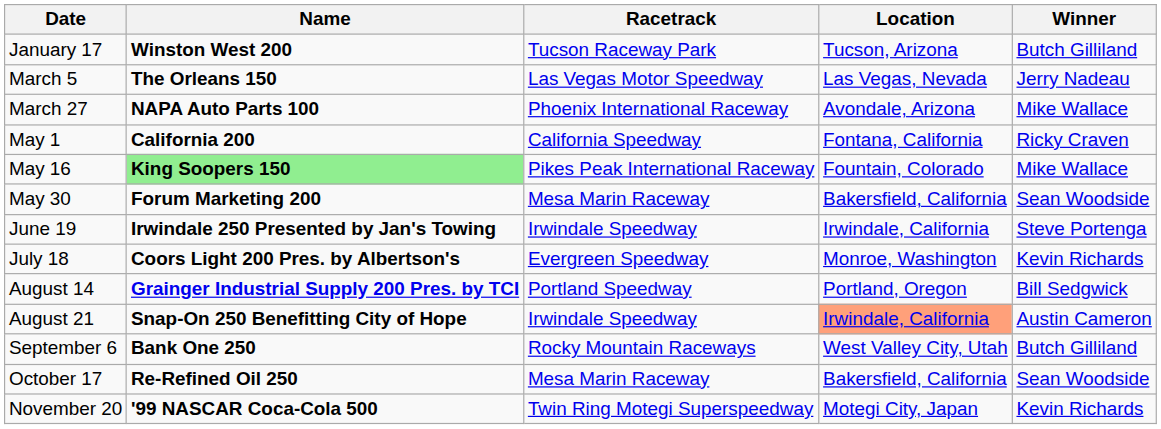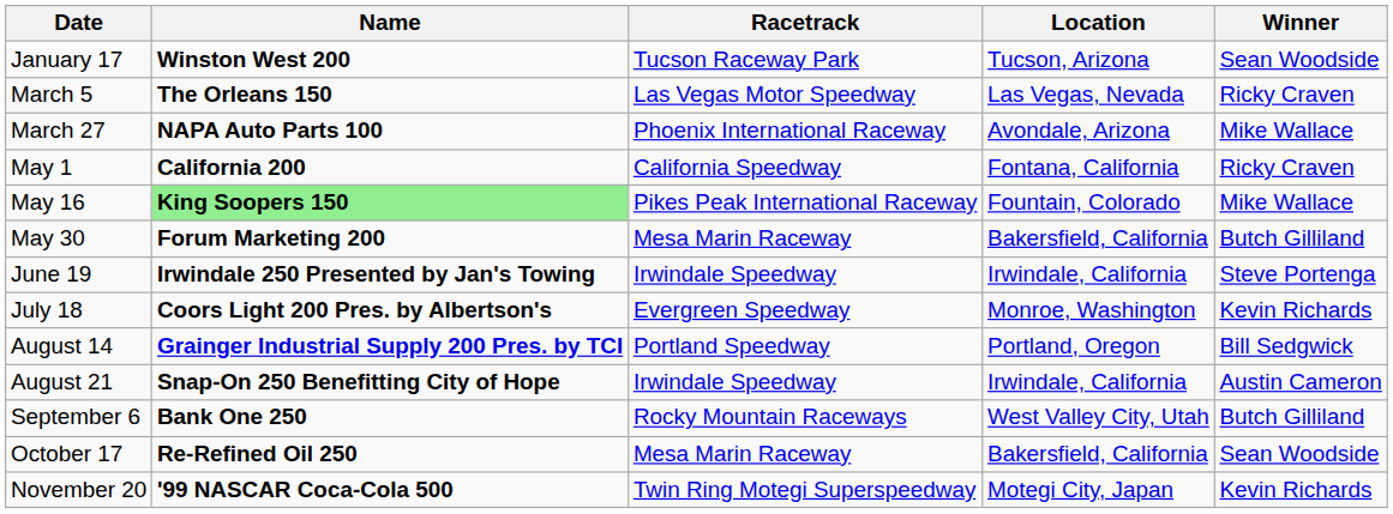January 17 | Winner: Butch Gilliland -> Sean Woodside
March 5 | Winner: Jerry Nadeau -> Ricky Craven
May 30 | Winner: Sean Woodside -> Butch Gilliland
August 21 | Location: lightsalmon background -> no background
